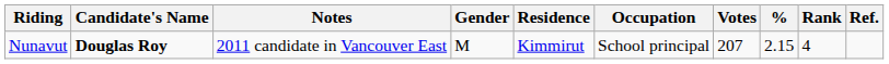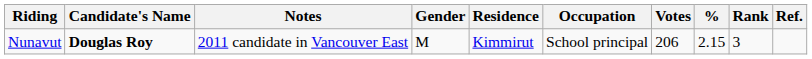Nunavut | Votes: 207 -> 206
Nunavut | Rank: 4 -> 3
